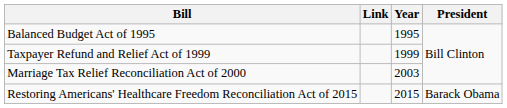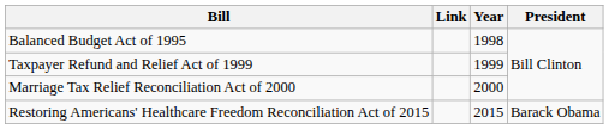Balanced Budget Act of 1995 | Year: 1995 -> 1998
Marriage Tax Relief Reconciliation Act of 2000 | Year: 2003 -> 2000
